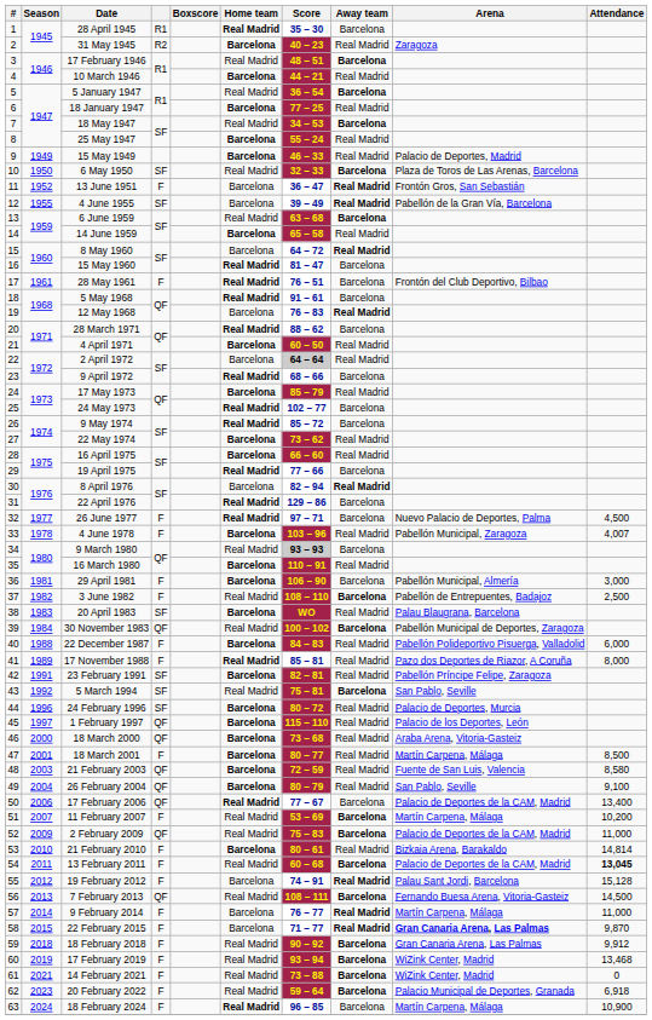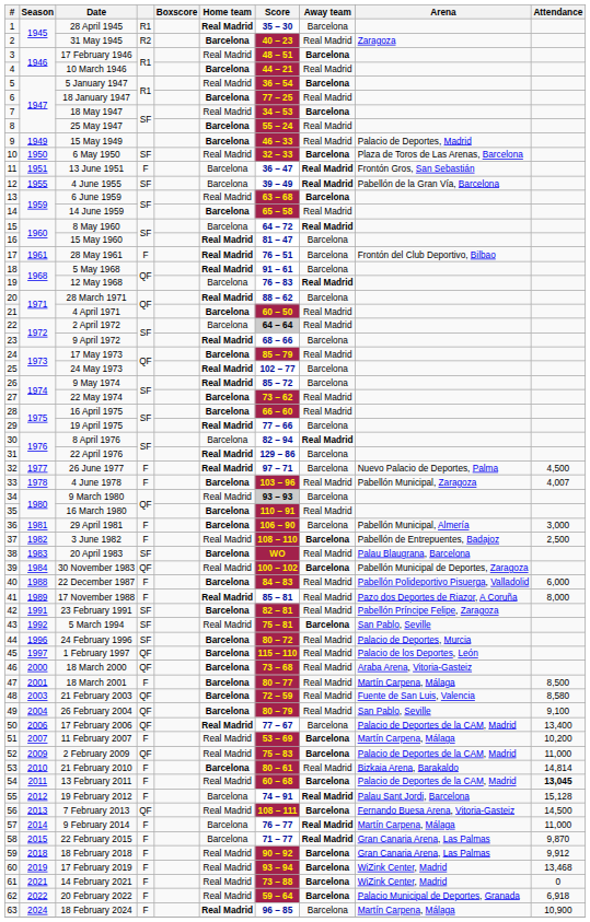13 June 1951 | Season: 1952 -> 1951
22 February 2015 | Arena: bold -> normal
20 February 2022 | Season: 2023 -> 2022
